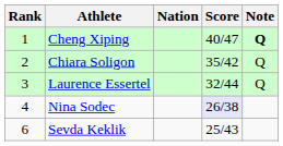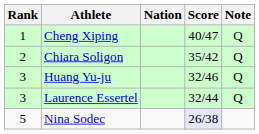Cheng Xiping | Note: bold -> normal
+ row: 3 | Huang Yu-ju | 32/46 | Q
Nina Sodec | Rank: 4 -> 5
- row: 6 | Sevda Keklik | 25/43
